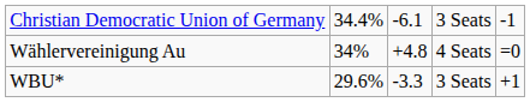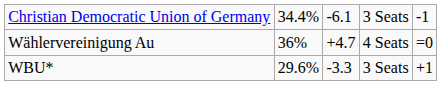Wählervereinigung Au | column 2: 34% -> 36%
Wählervereinigung Au | column 3: +4.8 -> +4.7
